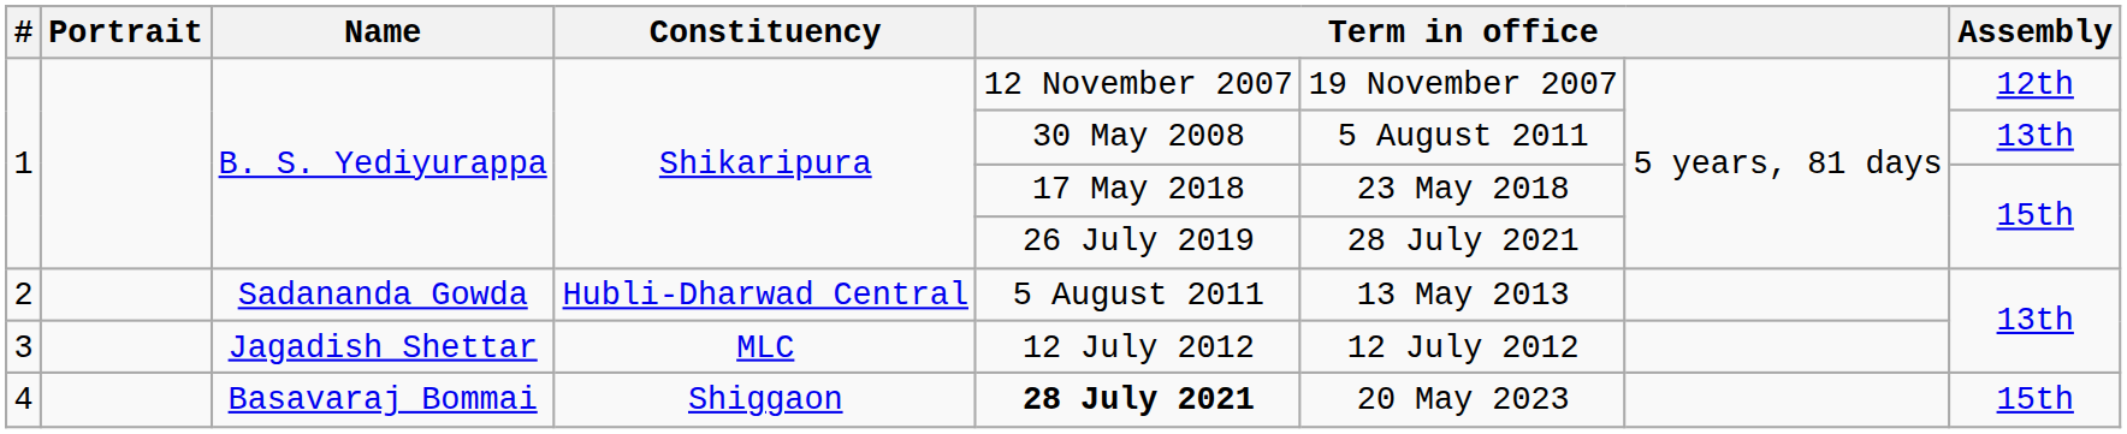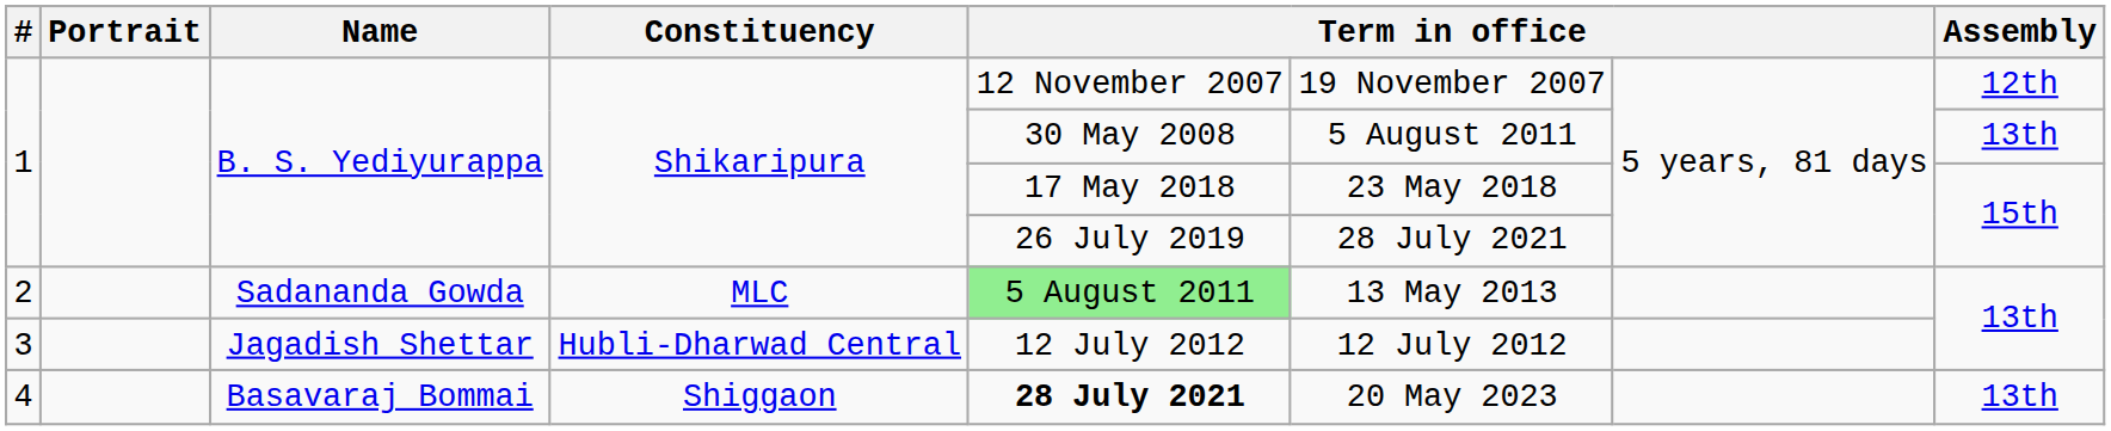2 | Constituency: Hubli-Dharwad Central -> MLC
2 | column 5: no background -> lightgreen background
3 | Constituency: MLC -> Hubli-Dharwad Central
4 | Assembly: 15th -> 13th
